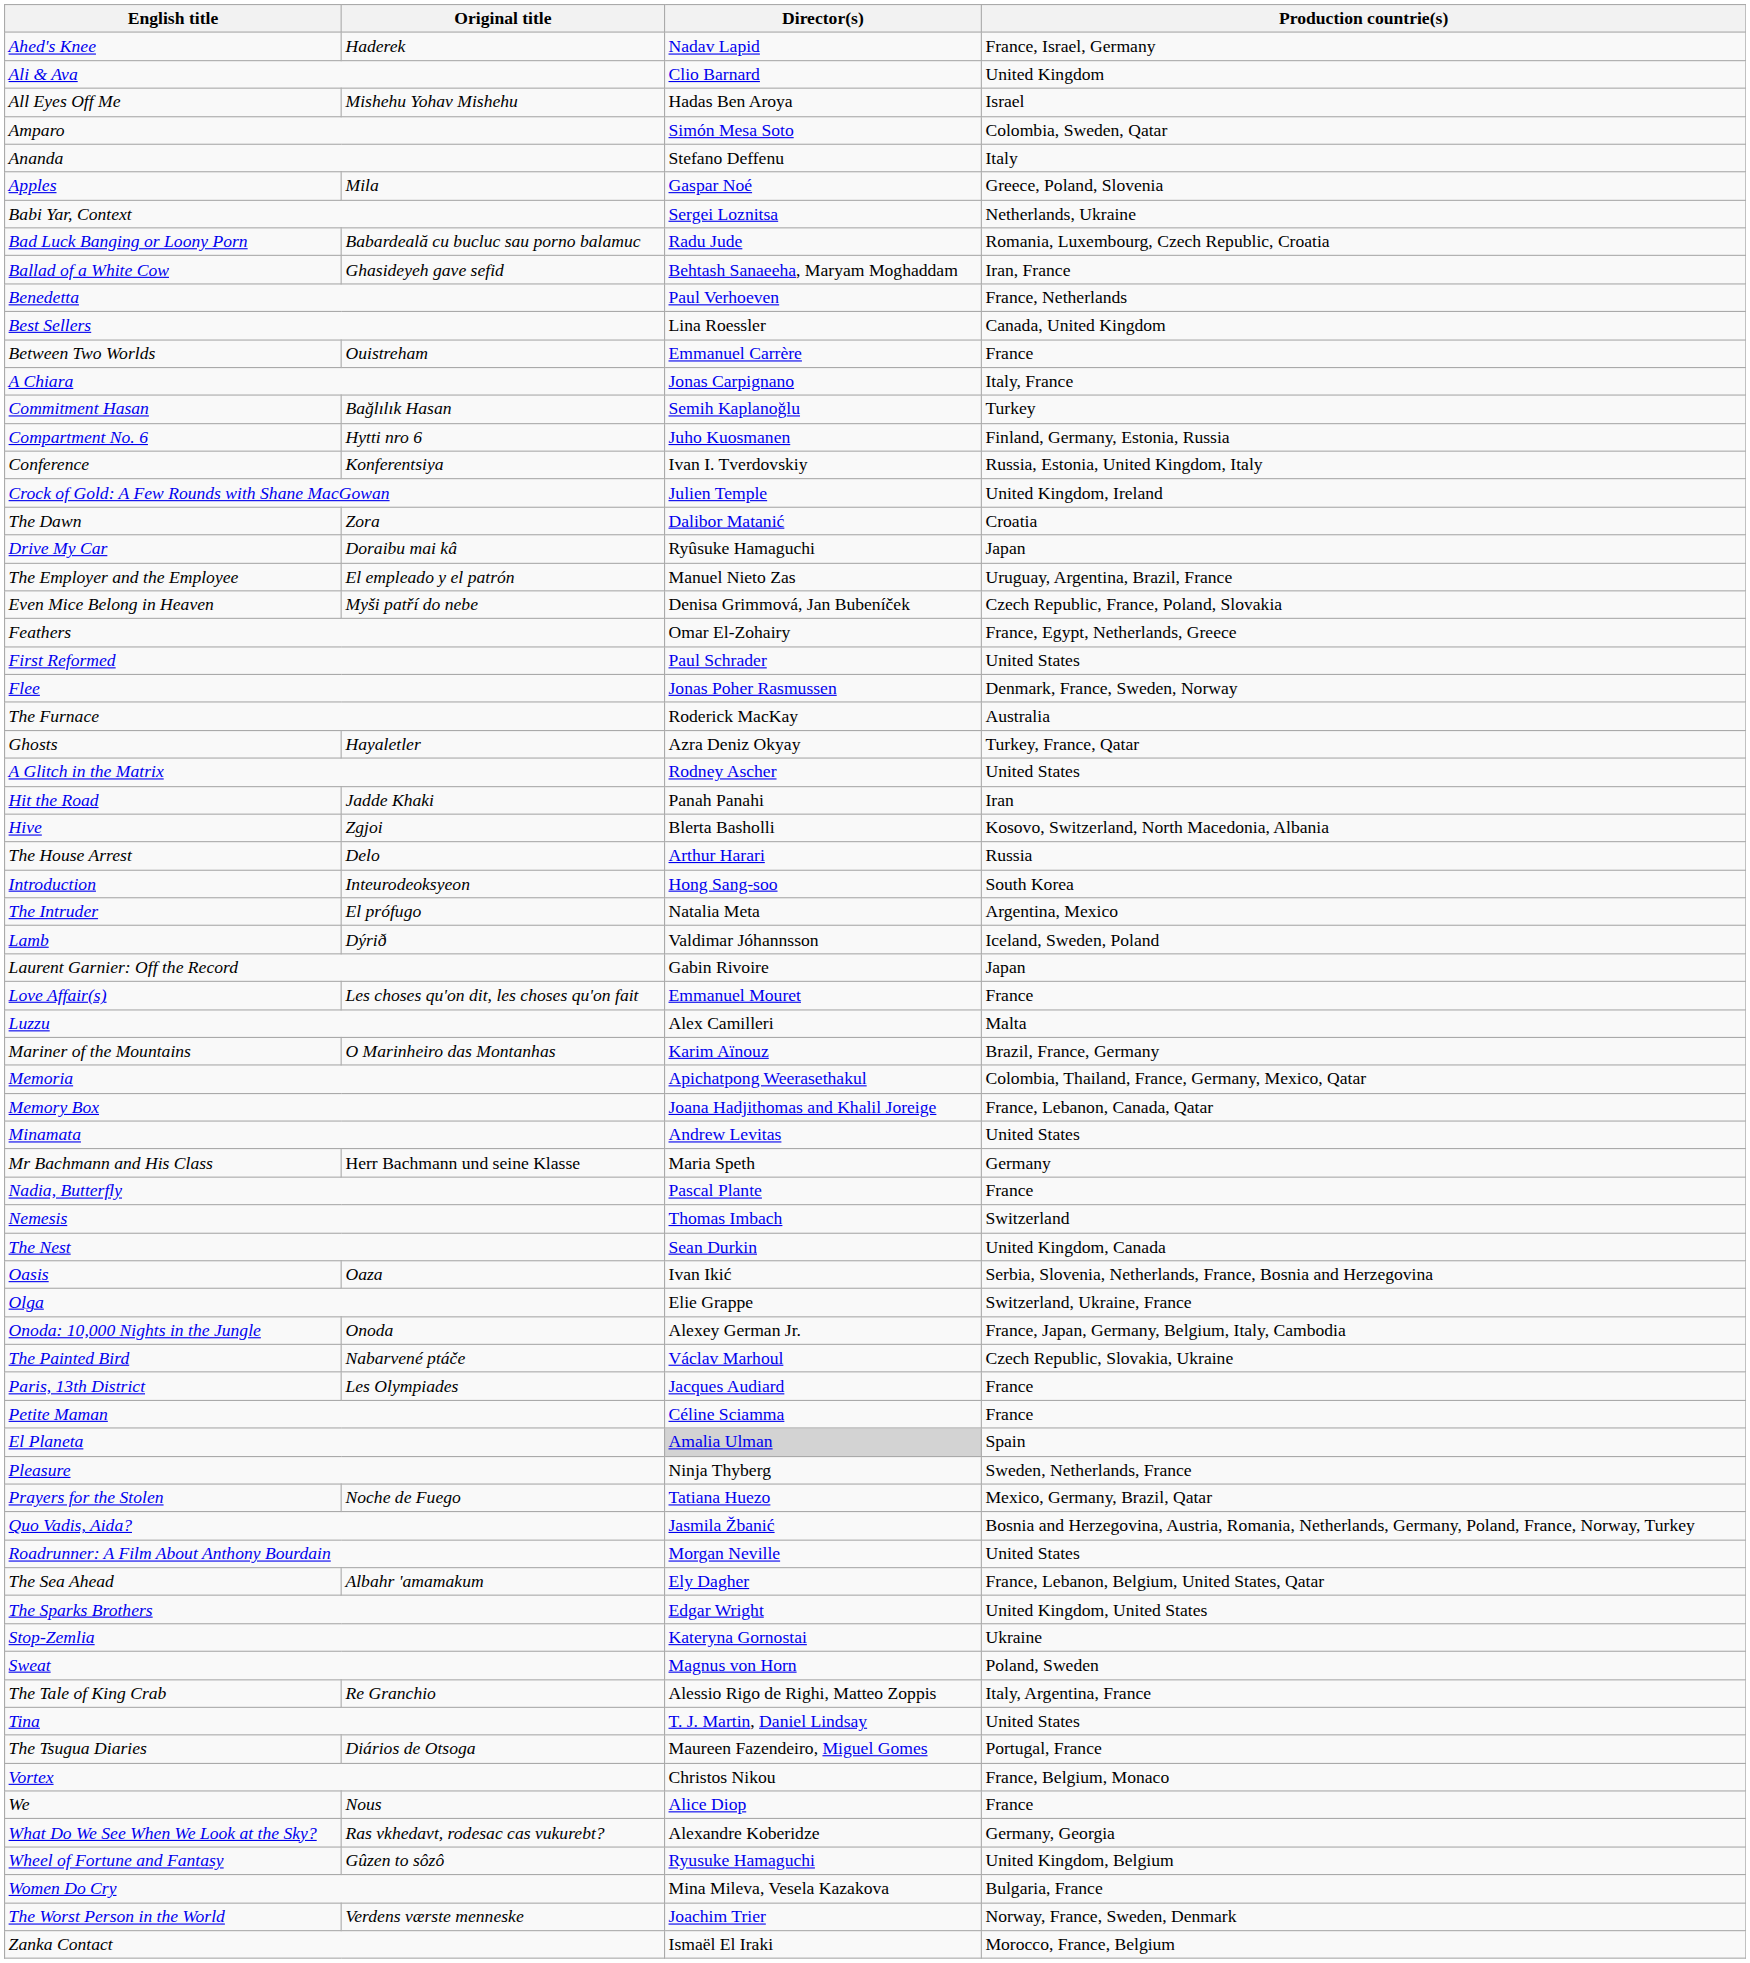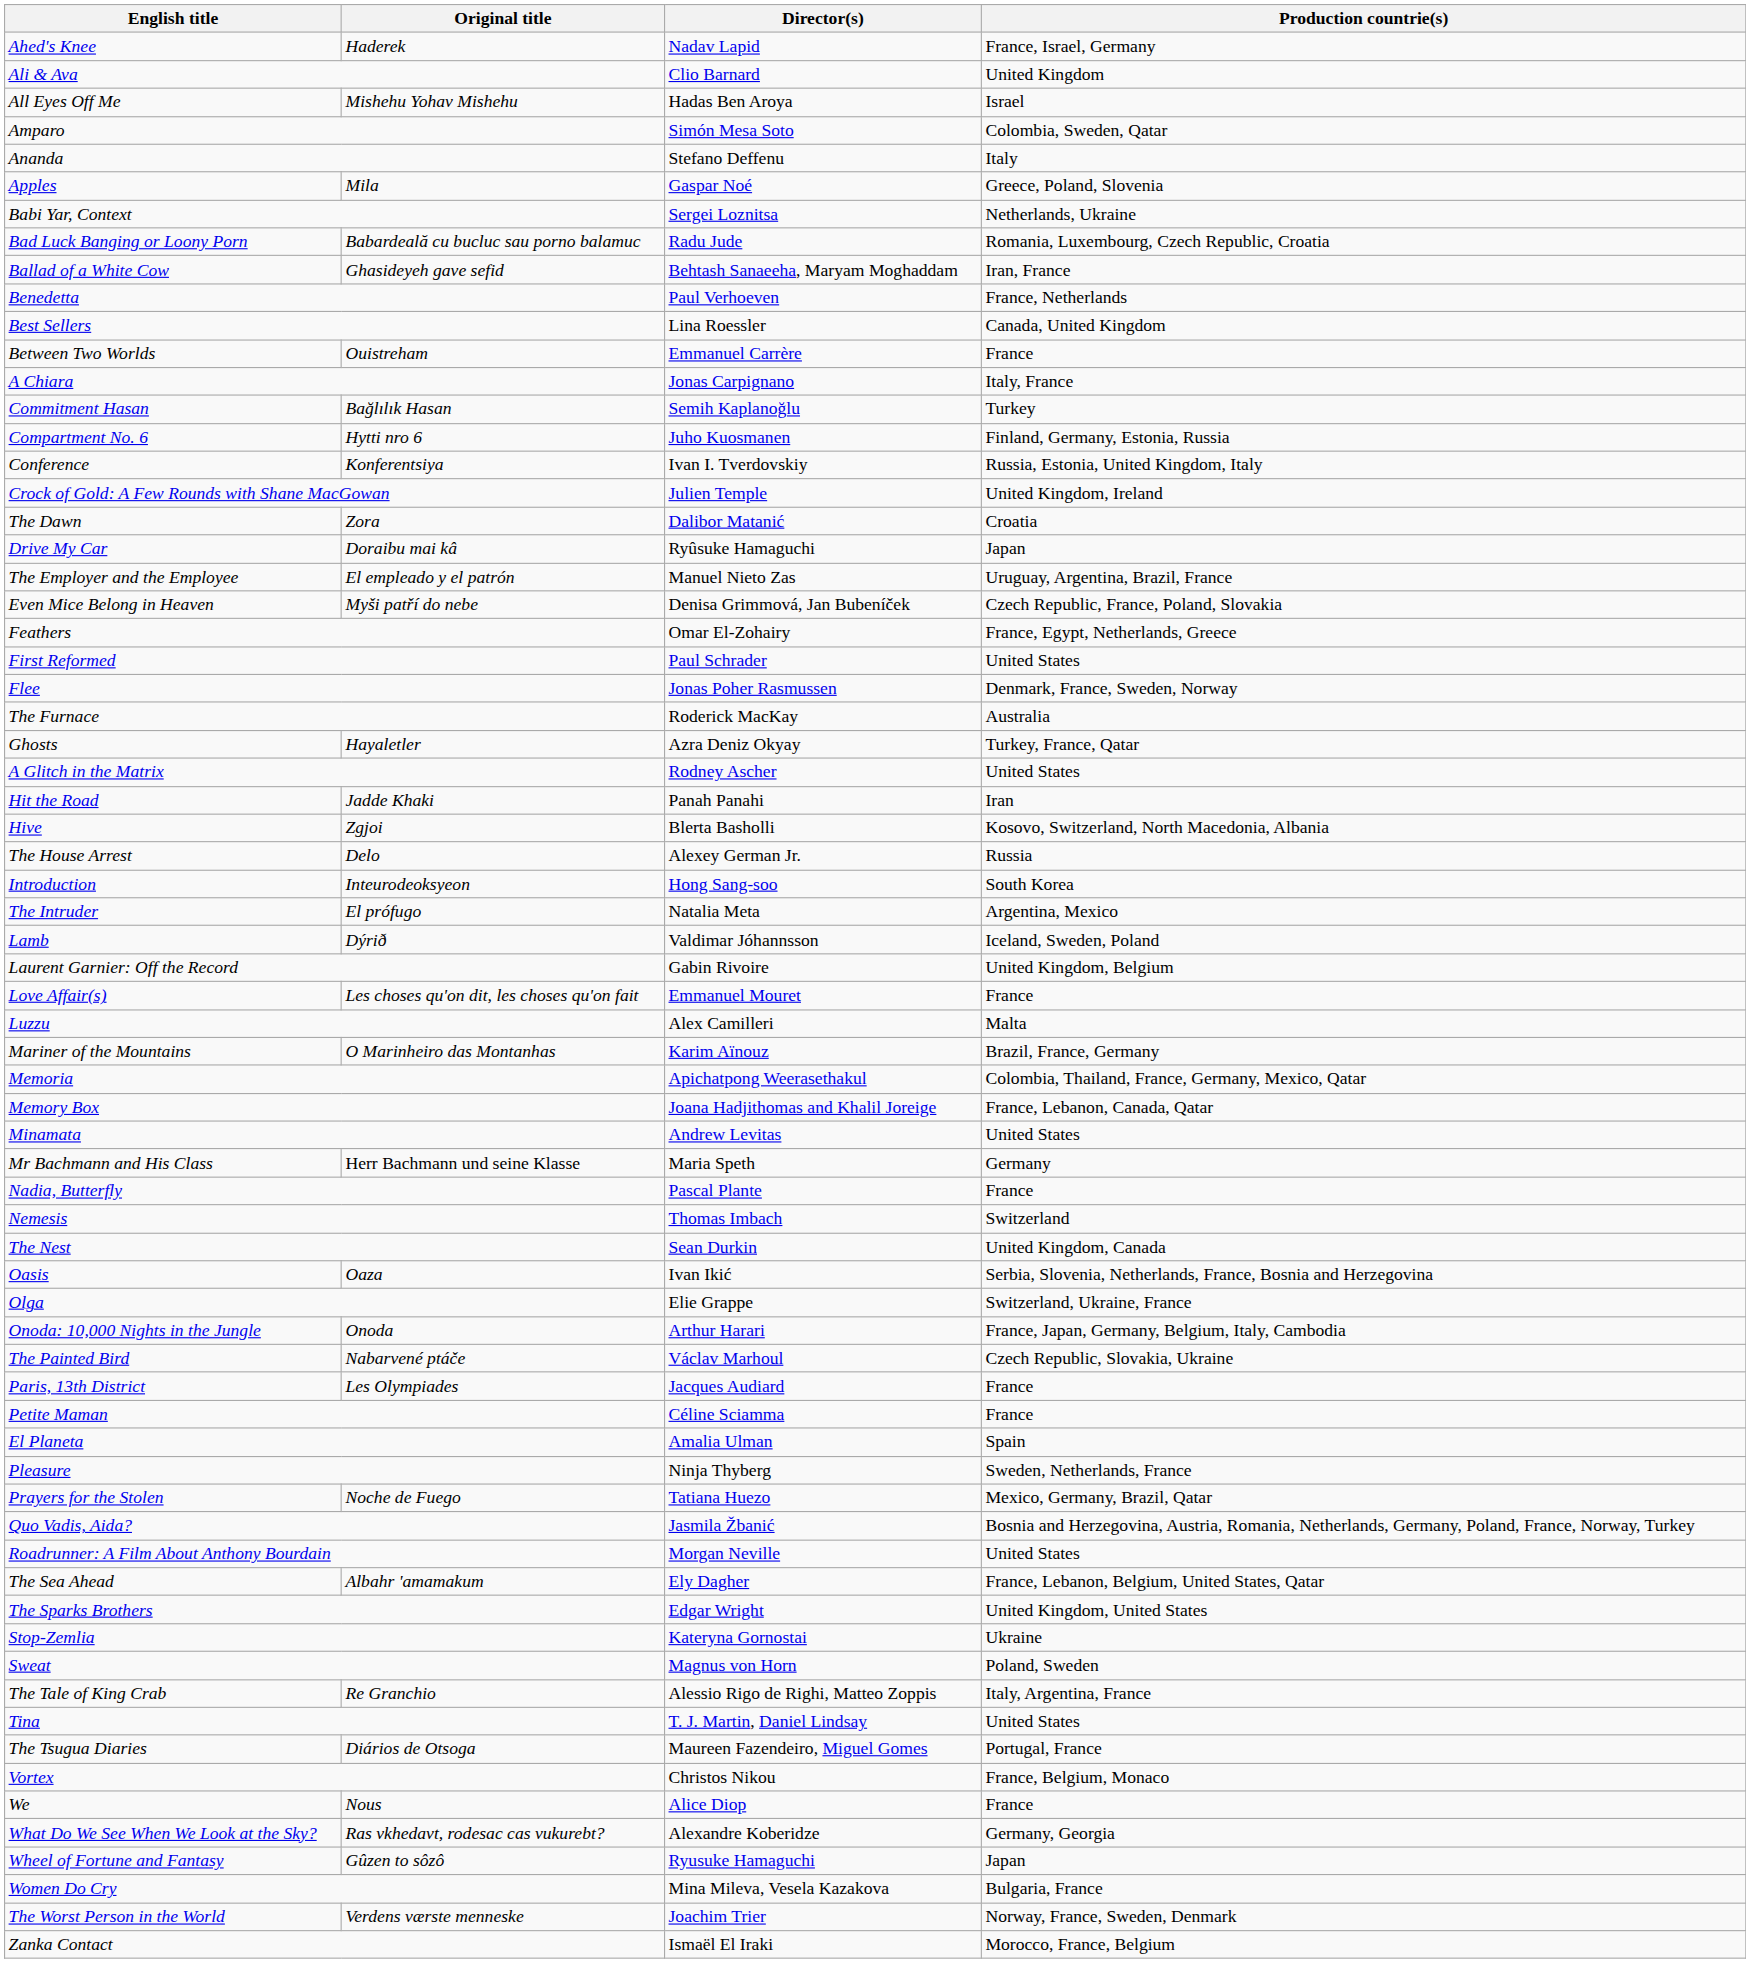The House Arrest | Director(s): Arthur Harari -> Alexey German Jr.
Laurent Garnier: Off the Record | Production countrie(s): Japan -> United Kingdom, Belgium
Onoda: 10,000 Nights in the Jungle | Director(s): Alexey German Jr. -> Arthur Harari
El Planeta | Director(s): lightgrey background -> no background
Wheel of Fortune and Fantasy | Production countrie(s): United Kingdom, Belgium -> Japan
